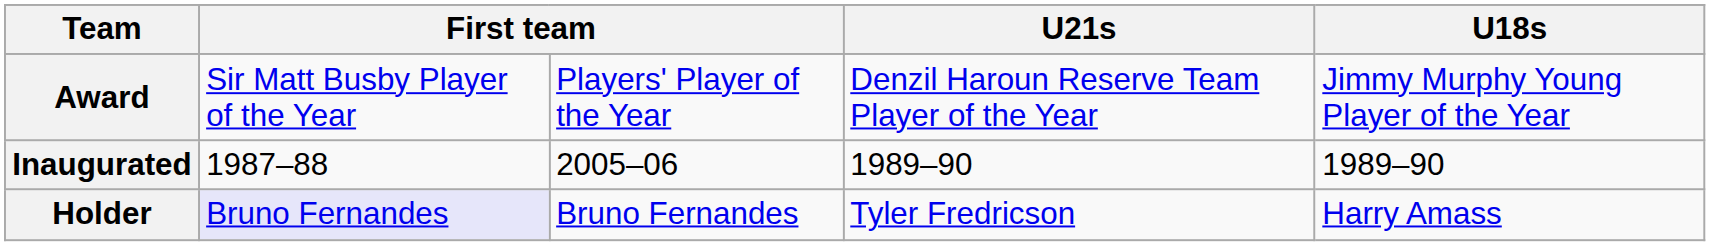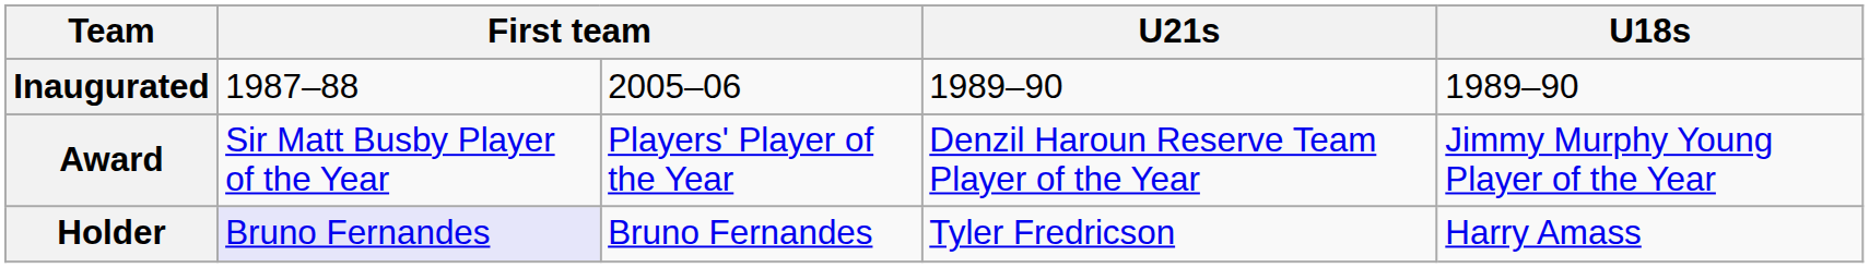rows swapped: Award <-> Inaugurated
